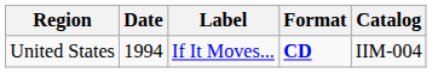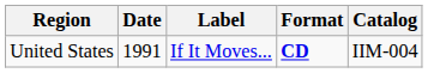United States | Date: 1994 -> 1991
